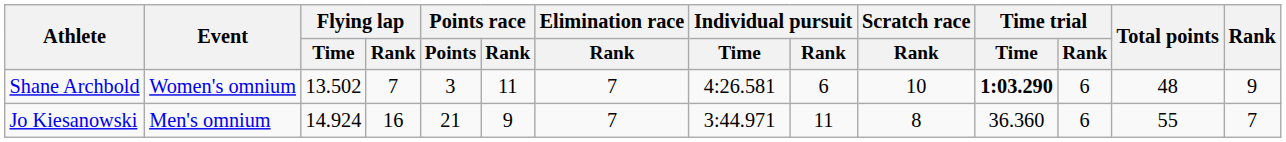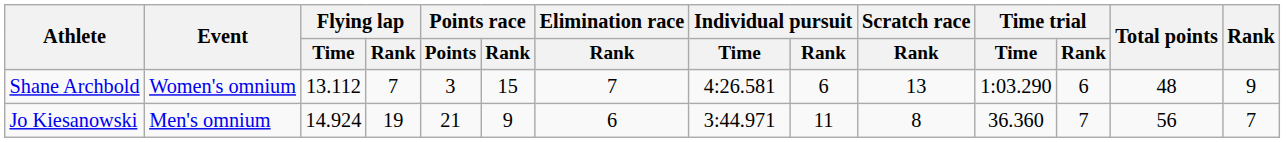Shane Archbold | Flying lap / Time: 13.502 -> 13.112
Shane Archbold | Points race / Rank: 11 -> 15
Shane Archbold | Scratch race / Rank: 10 -> 13
Shane Archbold | Time trial / Time: bold -> normal
Jo Kiesanowski | Flying lap / Rank: 16 -> 19
Jo Kiesanowski | Elimination race / Rank: 7 -> 6
Jo Kiesanowski | Time trial / Rank: 6 -> 7
Jo Kiesanowski | Total points: 55 -> 56
